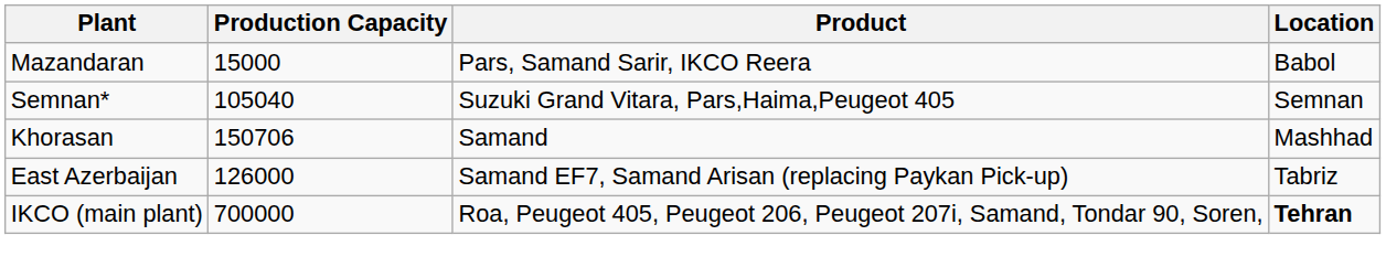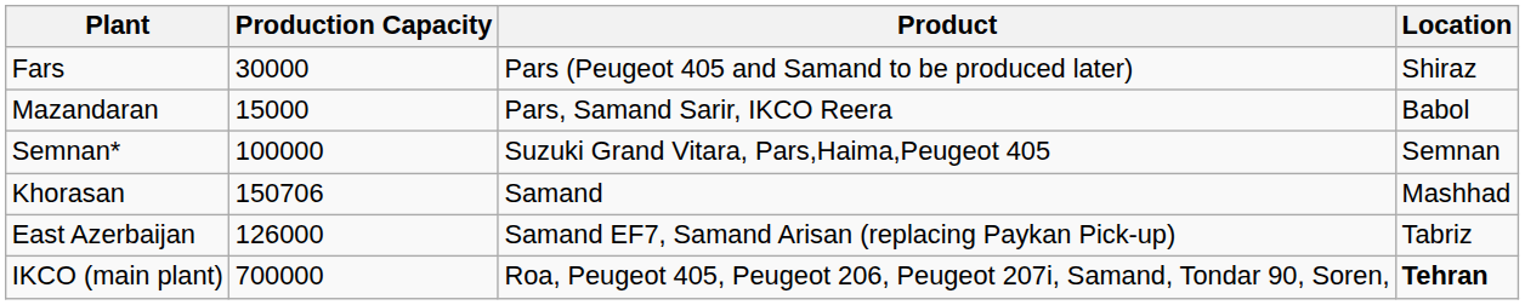+ row: Fars | 30000 | Pars (Peugeot 405 and Samand to be produced later) | Shiraz
Semnan* | Production Capacity: 105040 -> 100000
